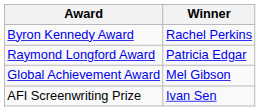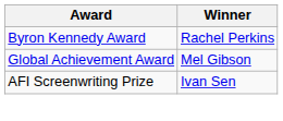- row: Raymond Longford Award | Patricia Edgar
